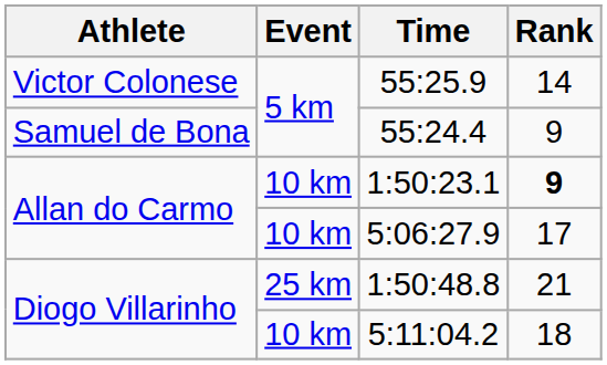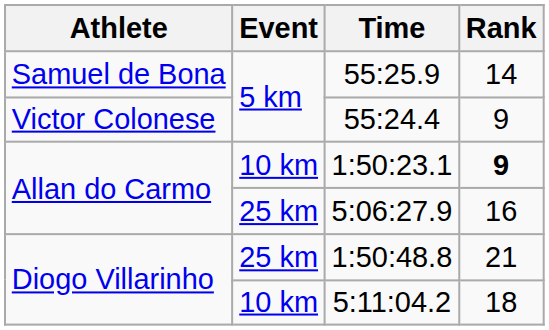55:25.9 | Athlete: Victor Colonese -> Samuel de Bona
55:24.4 | Athlete: Samuel de Bona -> Victor Colonese
5:06:27.9 | Event: 10 km -> 25 km
5:06:27.9 | Rank: 17 -> 16
